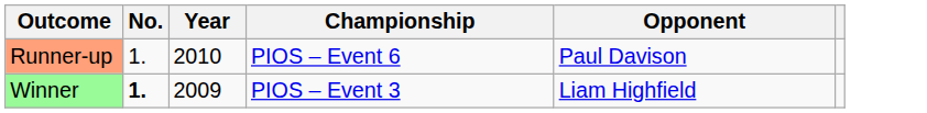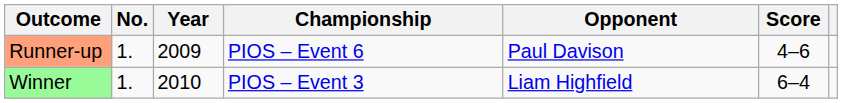+ column: Score | 4–6 | 6–4
Runner-up | Year: 2010 -> 2009
Winner | No.: bold -> normal
Winner | Year: 2009 -> 2010
